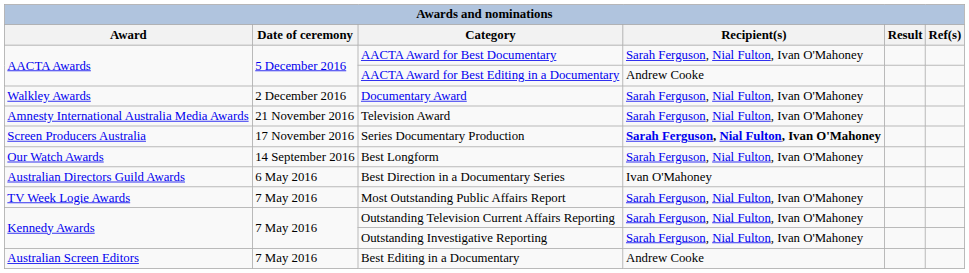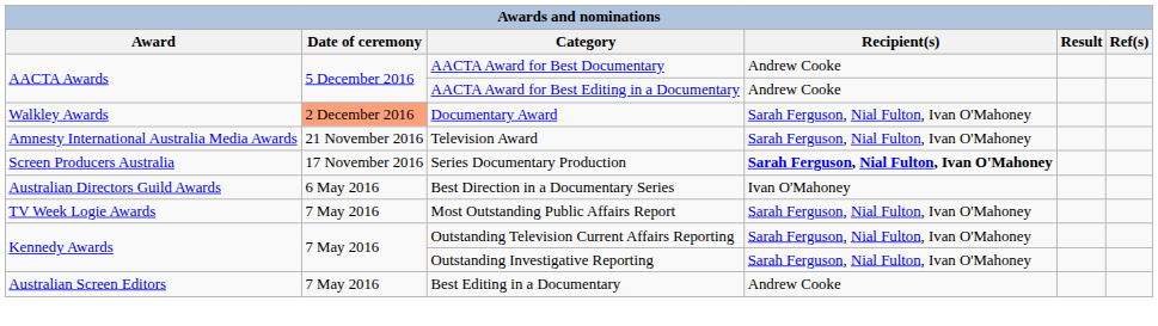AACTA Award for Best Documentary | Recipient(s): Sarah Ferguson, Nial Fulton, Ivan O'Mahoney -> Andrew Cooke
Documentary Award | Date of ceremony: no background -> lightsalmon background
- row: Our Watch Awards | 14 September 2016 | Best Longform | Sarah Ferguson, Nial Fulton, Ivan O'Mahoney
